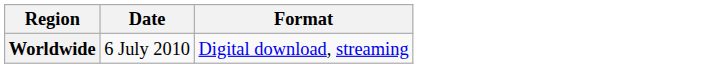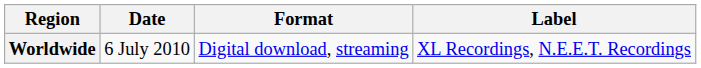+ column: Label | XL Recordings, N.E.E.T. Recordings
